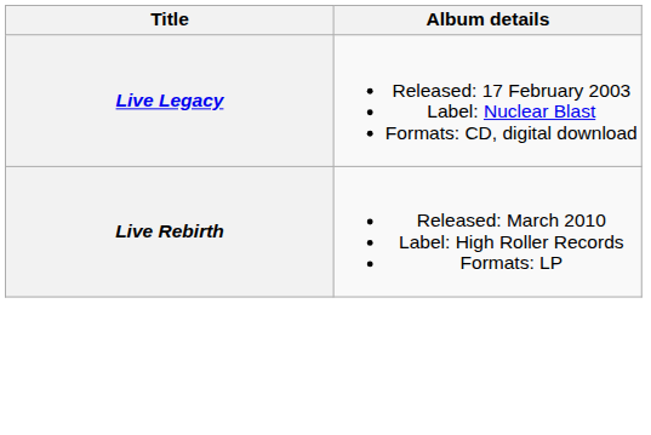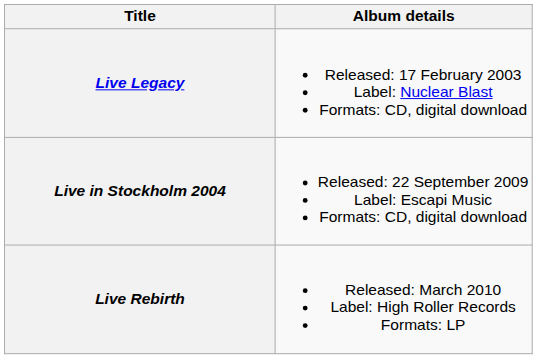+ row: Live in Stockholm 2004 | Released: 22 September 2009 Label: Escapi Music Formats: CD, digital download
